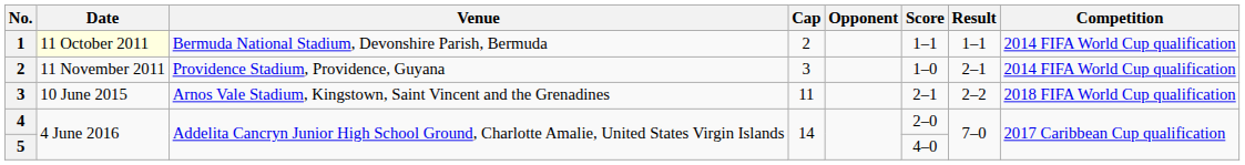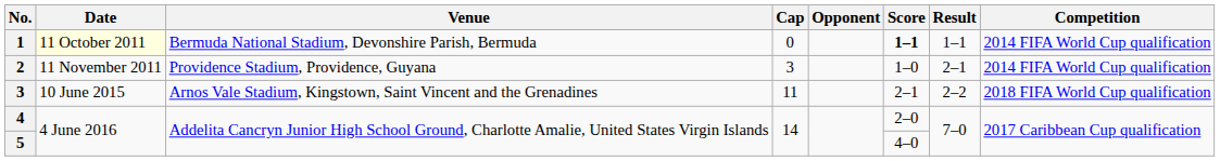1 | Cap: 2 -> 0
1 | Score: normal -> bold
